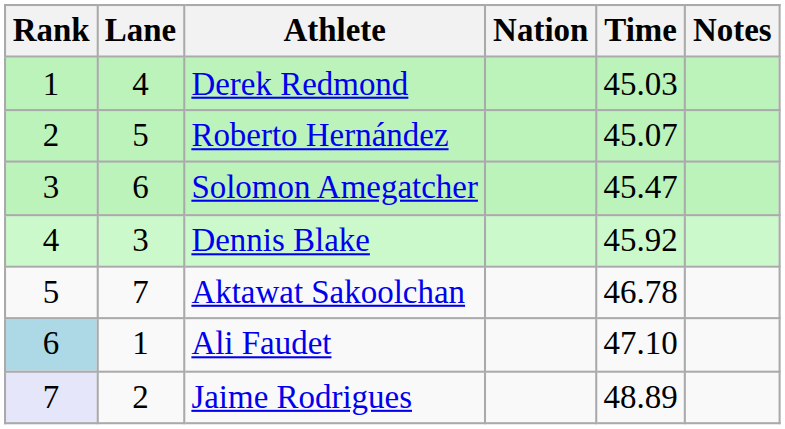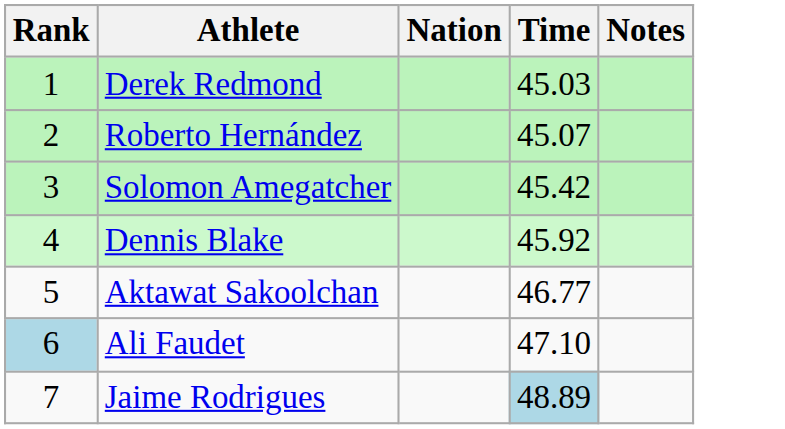- column: Lane | 4 | 5 | 6 | 3 | 7 | 1 | 2
Solomon Amegatcher | Time: 45.47 -> 45.42
Aktawat Sakoolchan | Time: 46.78 -> 46.77
Jaime Rodrigues | Rank: lavender background -> no background
Jaime Rodrigues | Time: no background -> lightblue background
